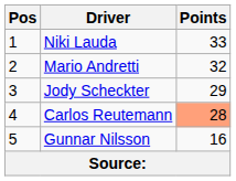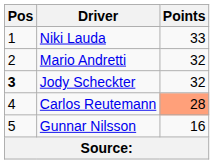Jody Scheckter | Pos: normal -> bold
Jody Scheckter | Points: 29 -> 32
